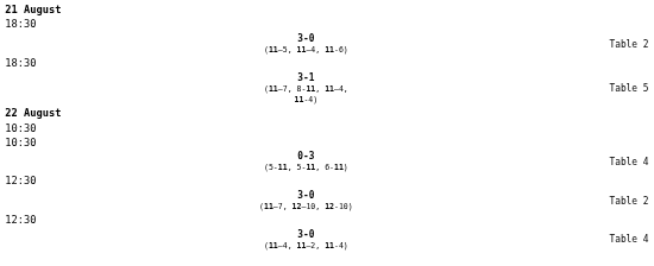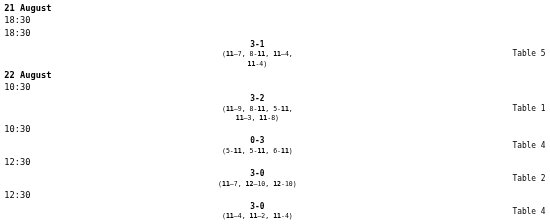- row: 3-0 (11–5, 11–4, 11-6) | Table 2
+ row: 3-2 (11–9, 8-11, 5-11, 11–3, 11-8) | Table 1
